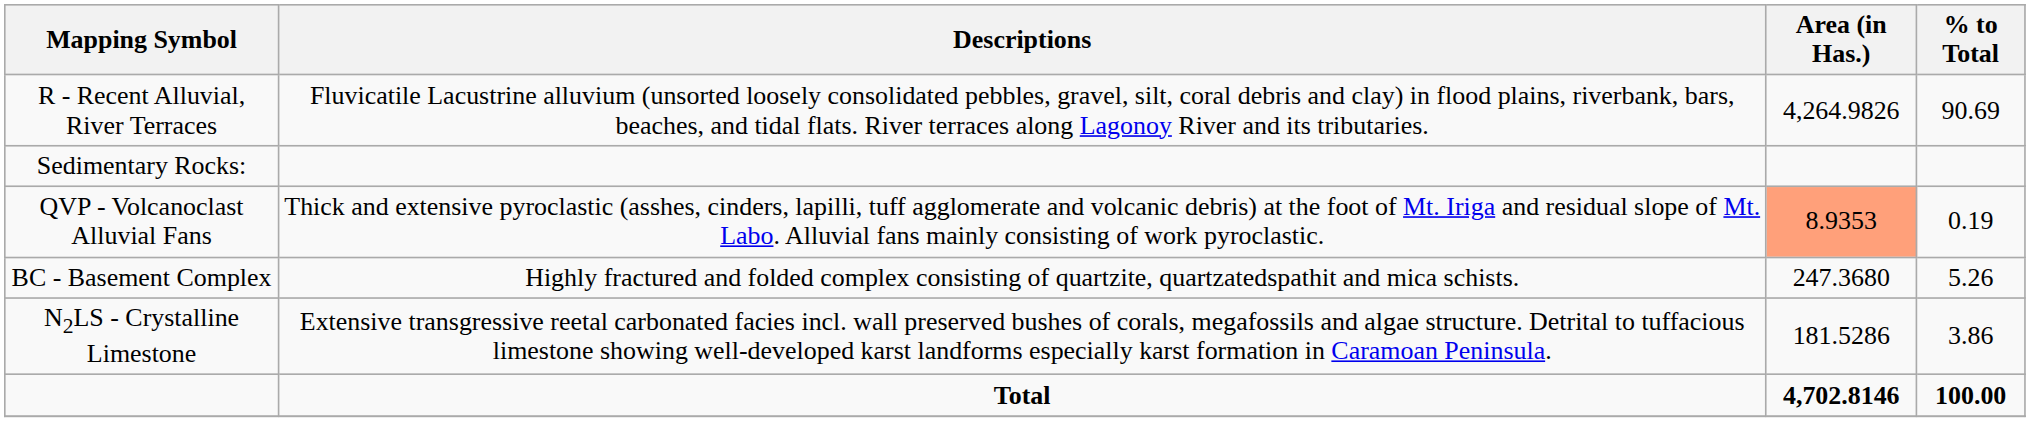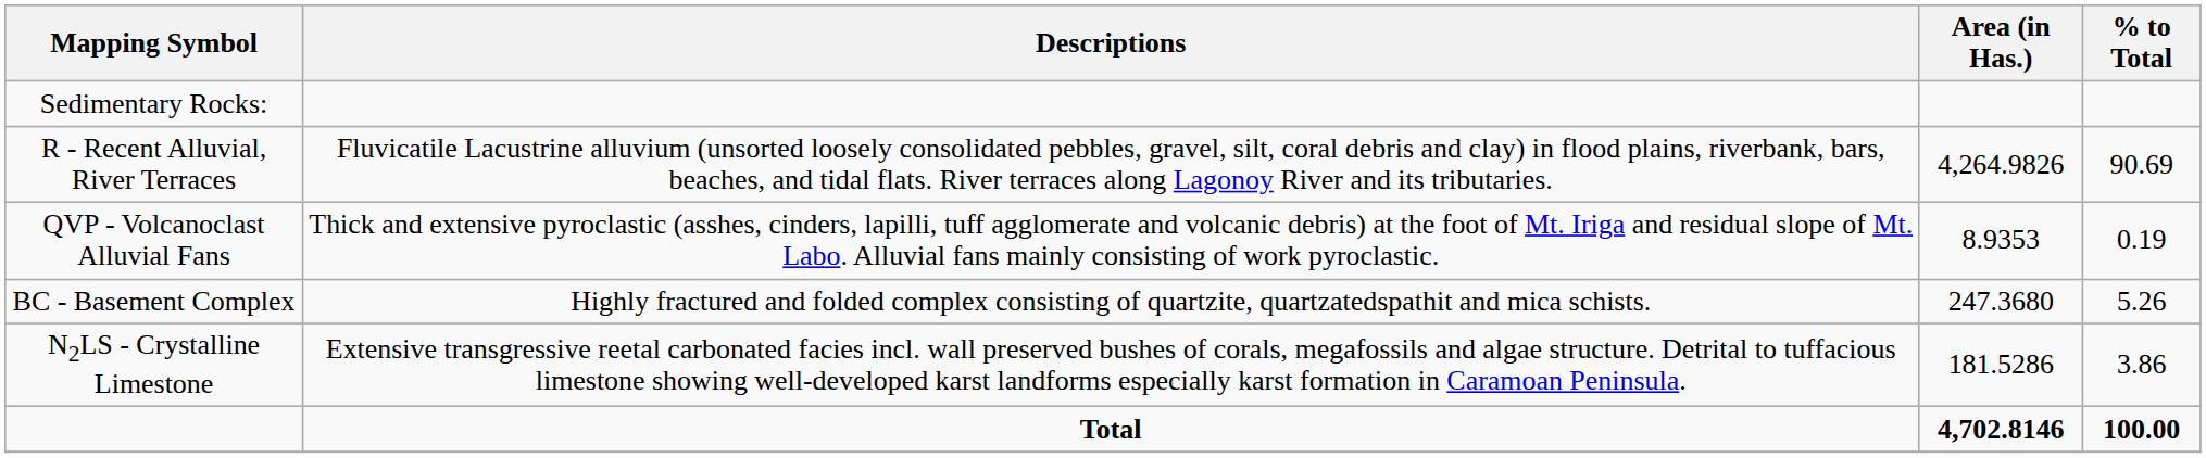rows swapped: Sedimentary Rocks: <-> R - Recent Alluvial, River Terraces
QVP - Volcanoclast Alluvial Fans | Area (in Has.): lightsalmon background -> no background
